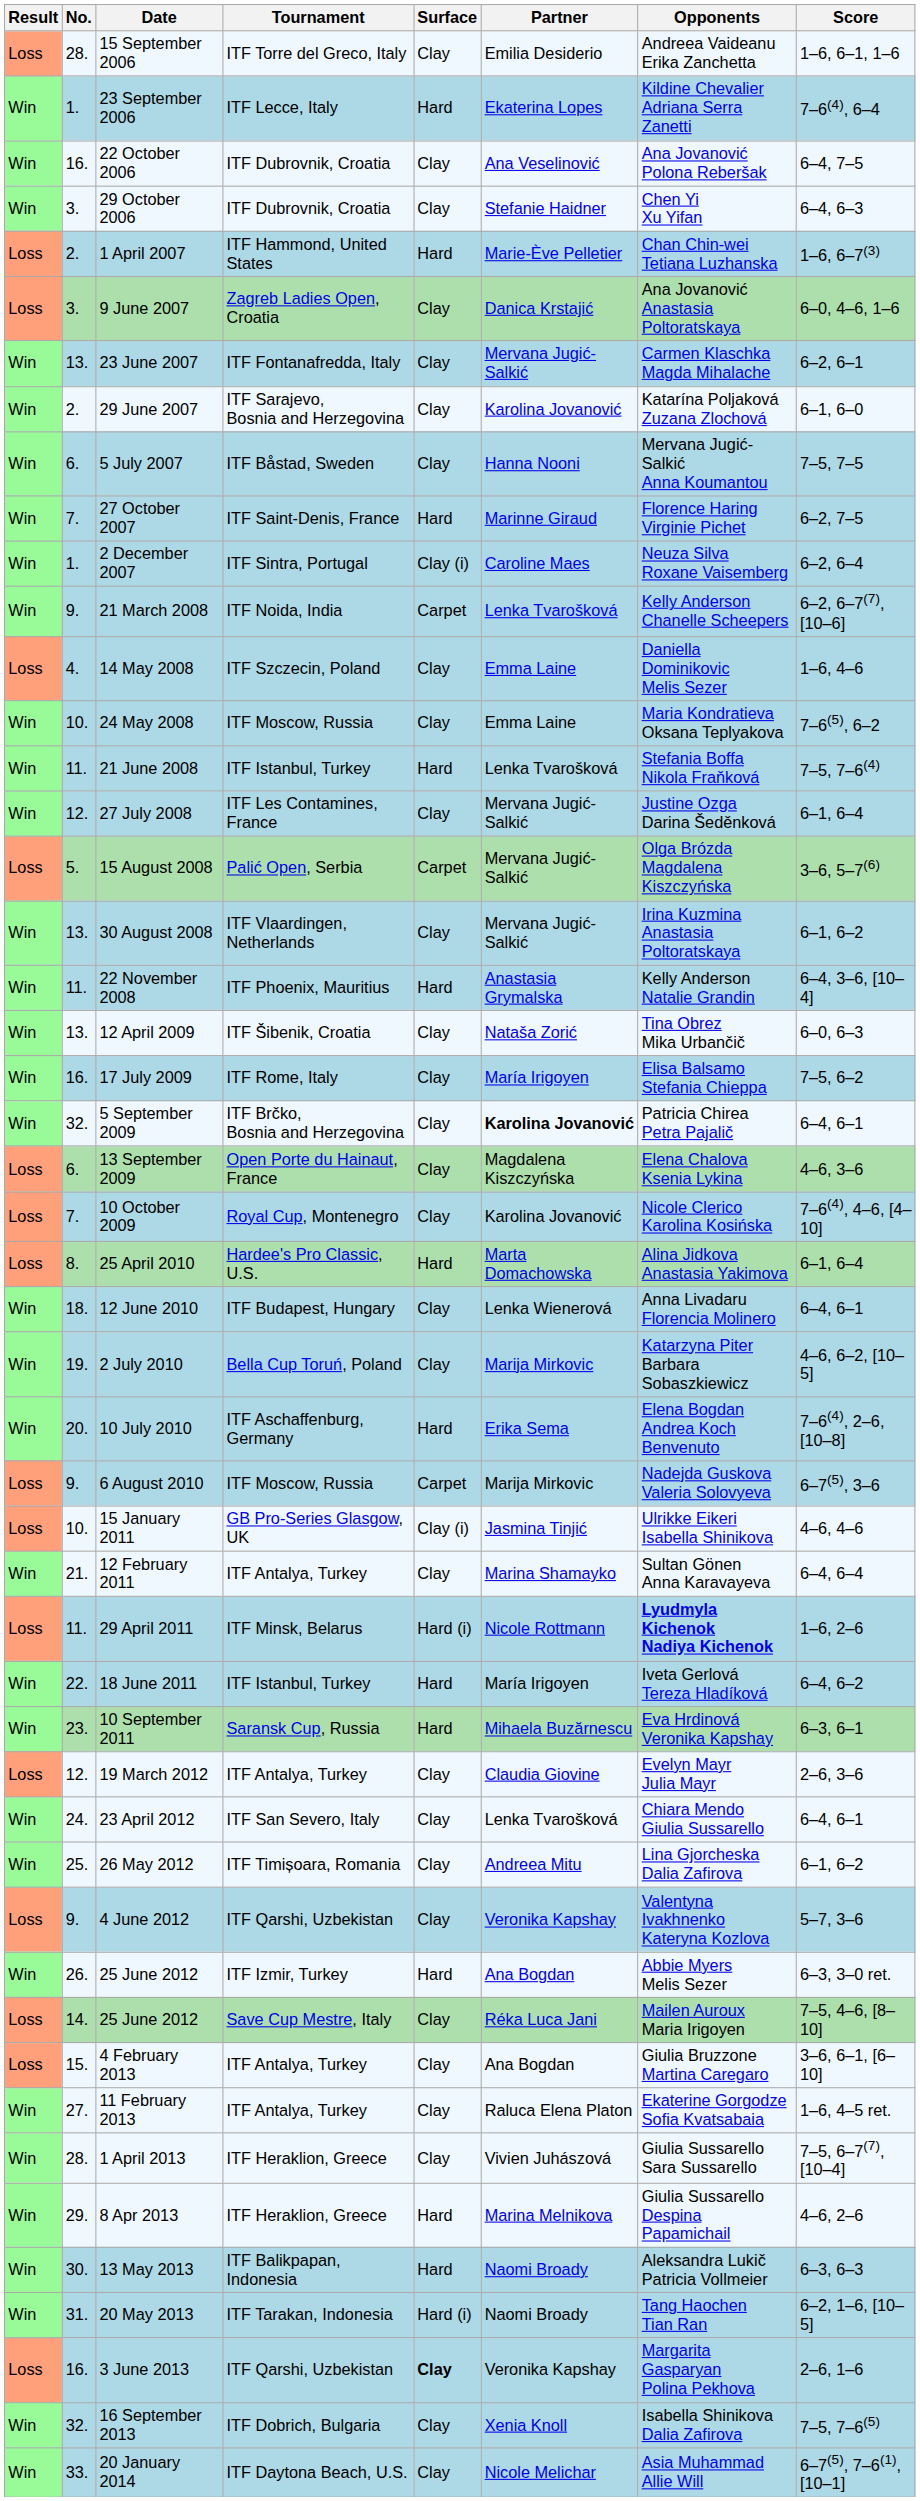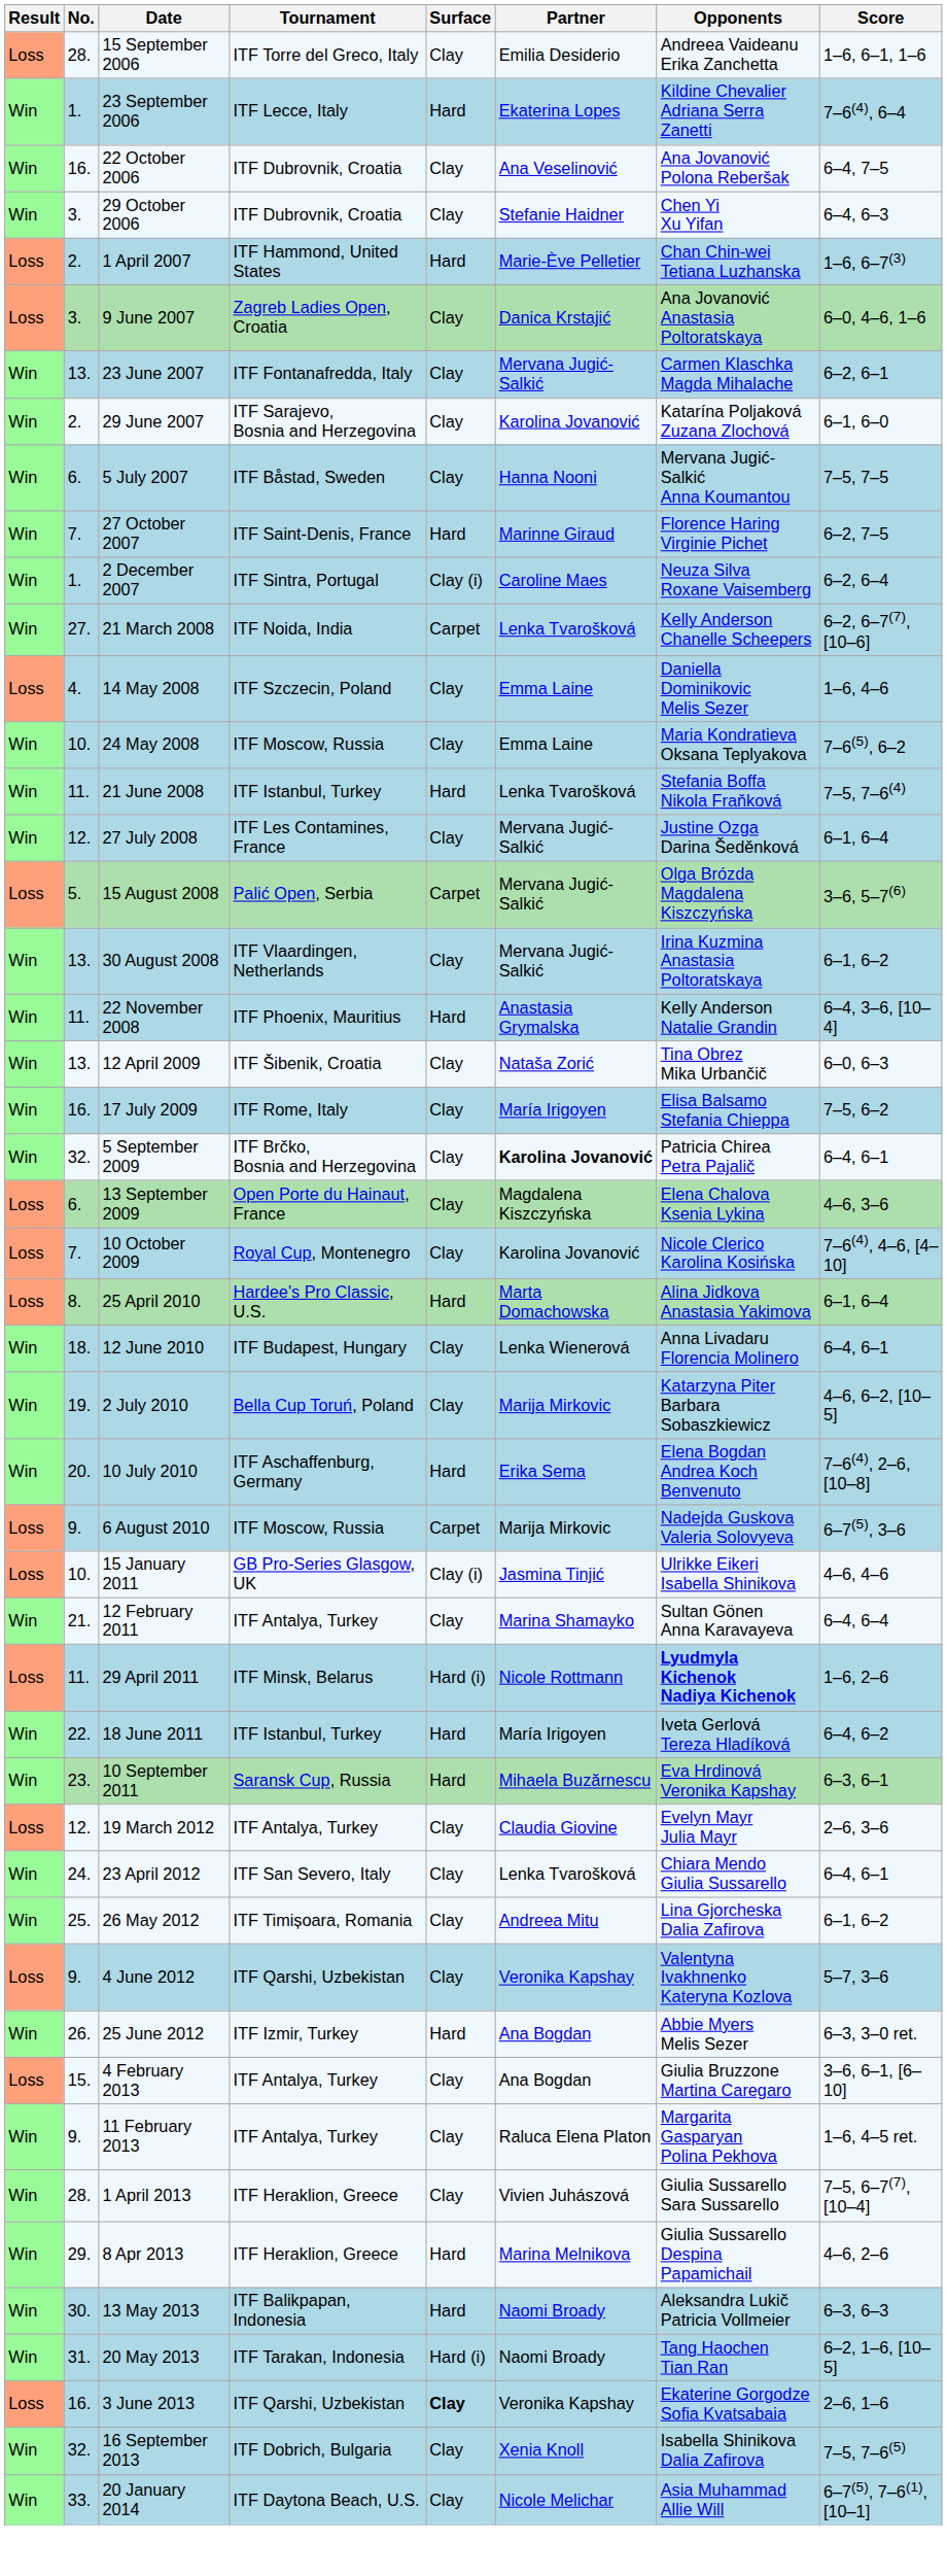21 March 2008 | No.: 9. -> 27.
- row: Loss | 14. | 25 June 2012 | Save Cup Mestre, Italy | Clay | Réka Luca Jani | Mailen Auroux Maria Irigoyen | 7–5, 4–6, [8–10]
11 February 2013 | No.: 27. -> 9.
11 February 2013 | Opponents: Ekaterine Gorgodze Sofia Kvatsabaia -> Margarita Gasparyan Polina Pekhova
3 June 2013 | Opponents: Margarita Gasparyan Polina Pekhova -> Ekaterine Gorgodze Sofia Kvatsabaia
